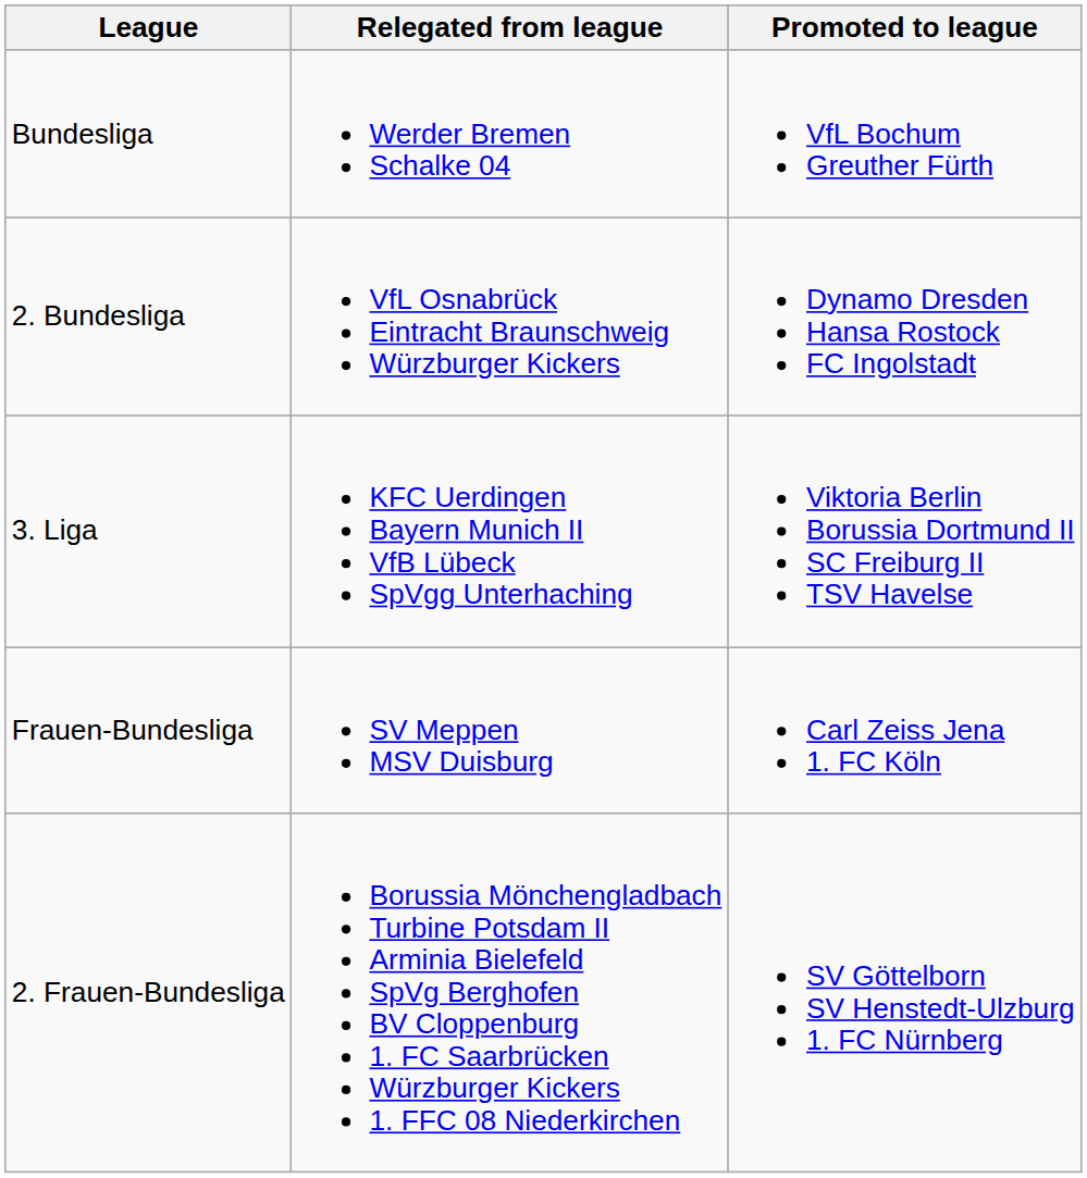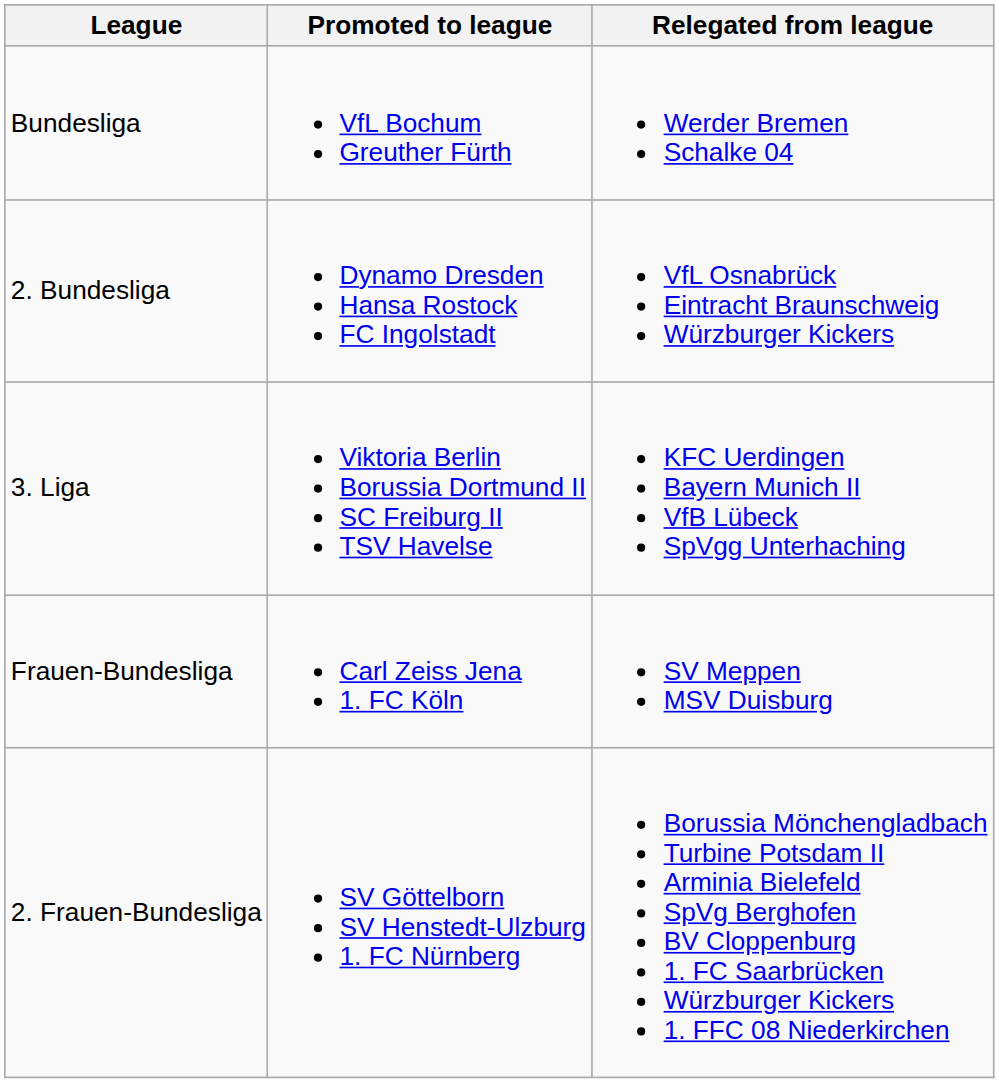columns swapped: Promoted to league <-> Relegated from league
